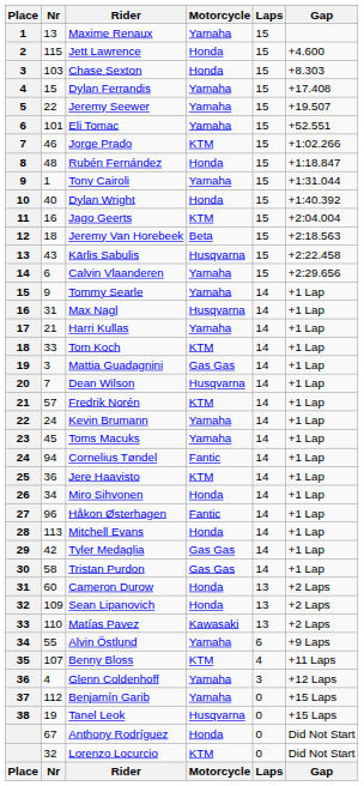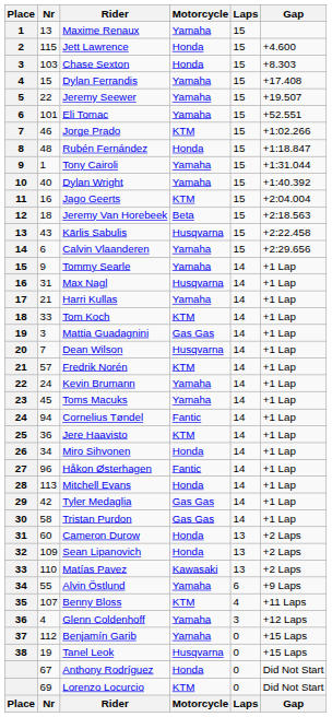Dylan Wright | Motorcycle: Honda -> Yamaha
Lorenzo Locurcio | Nr: 32 -> 69
